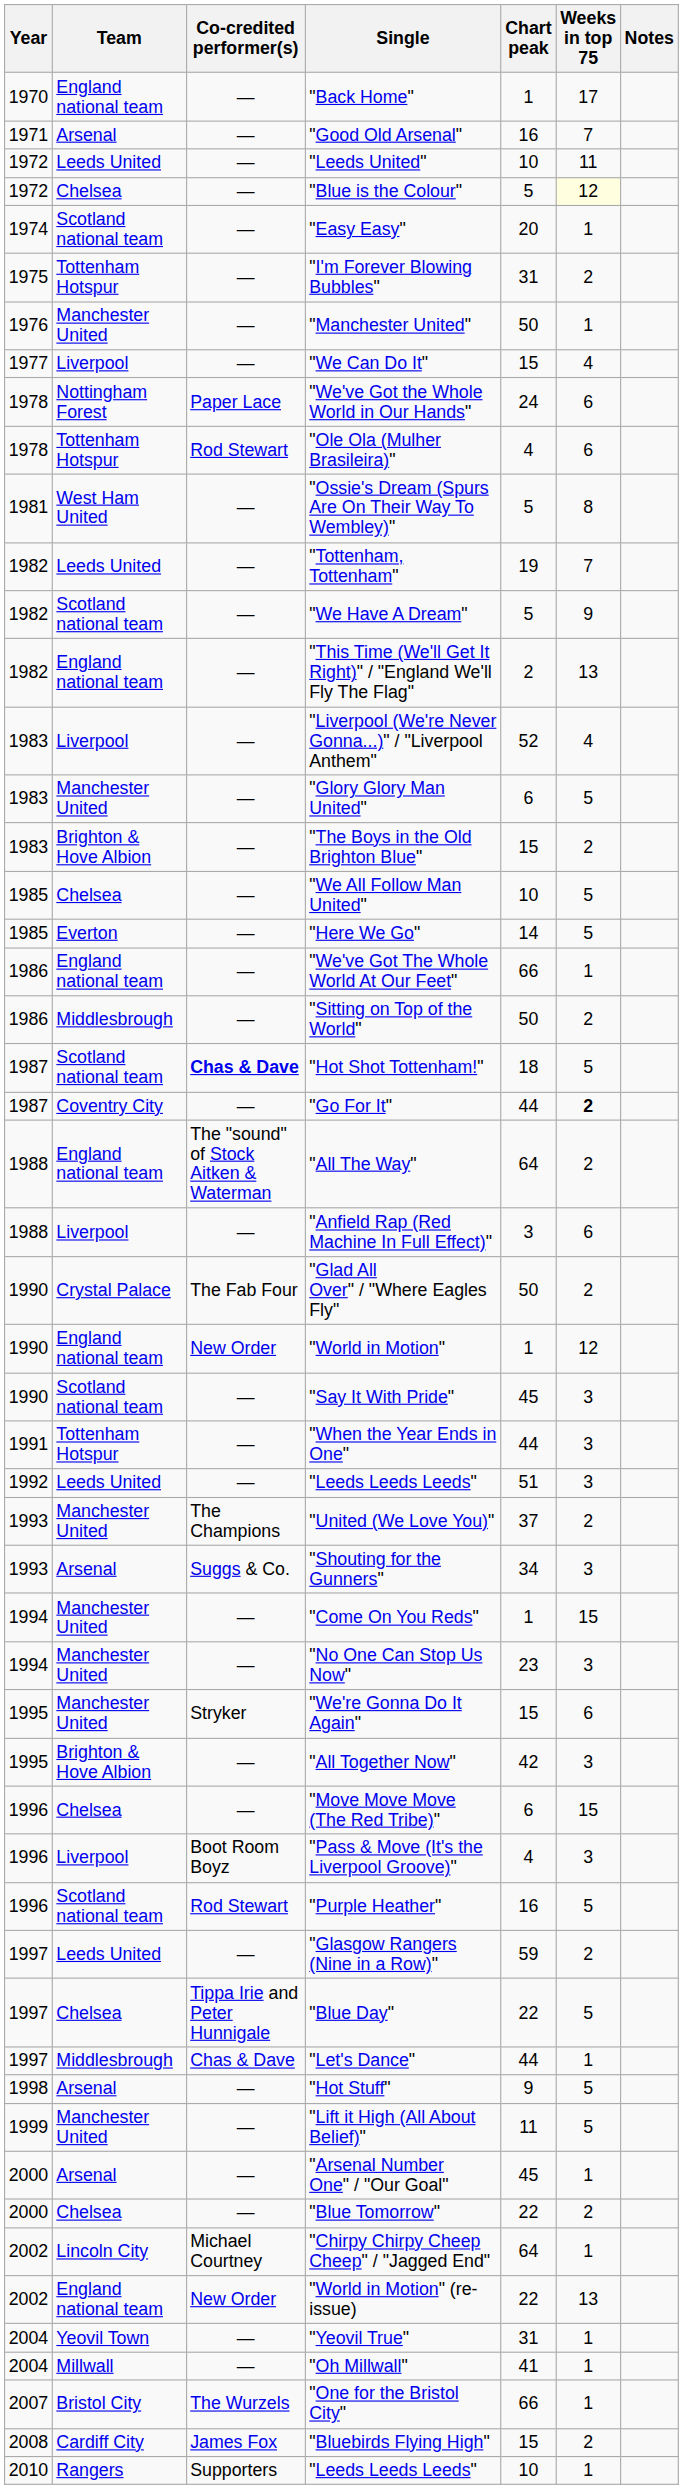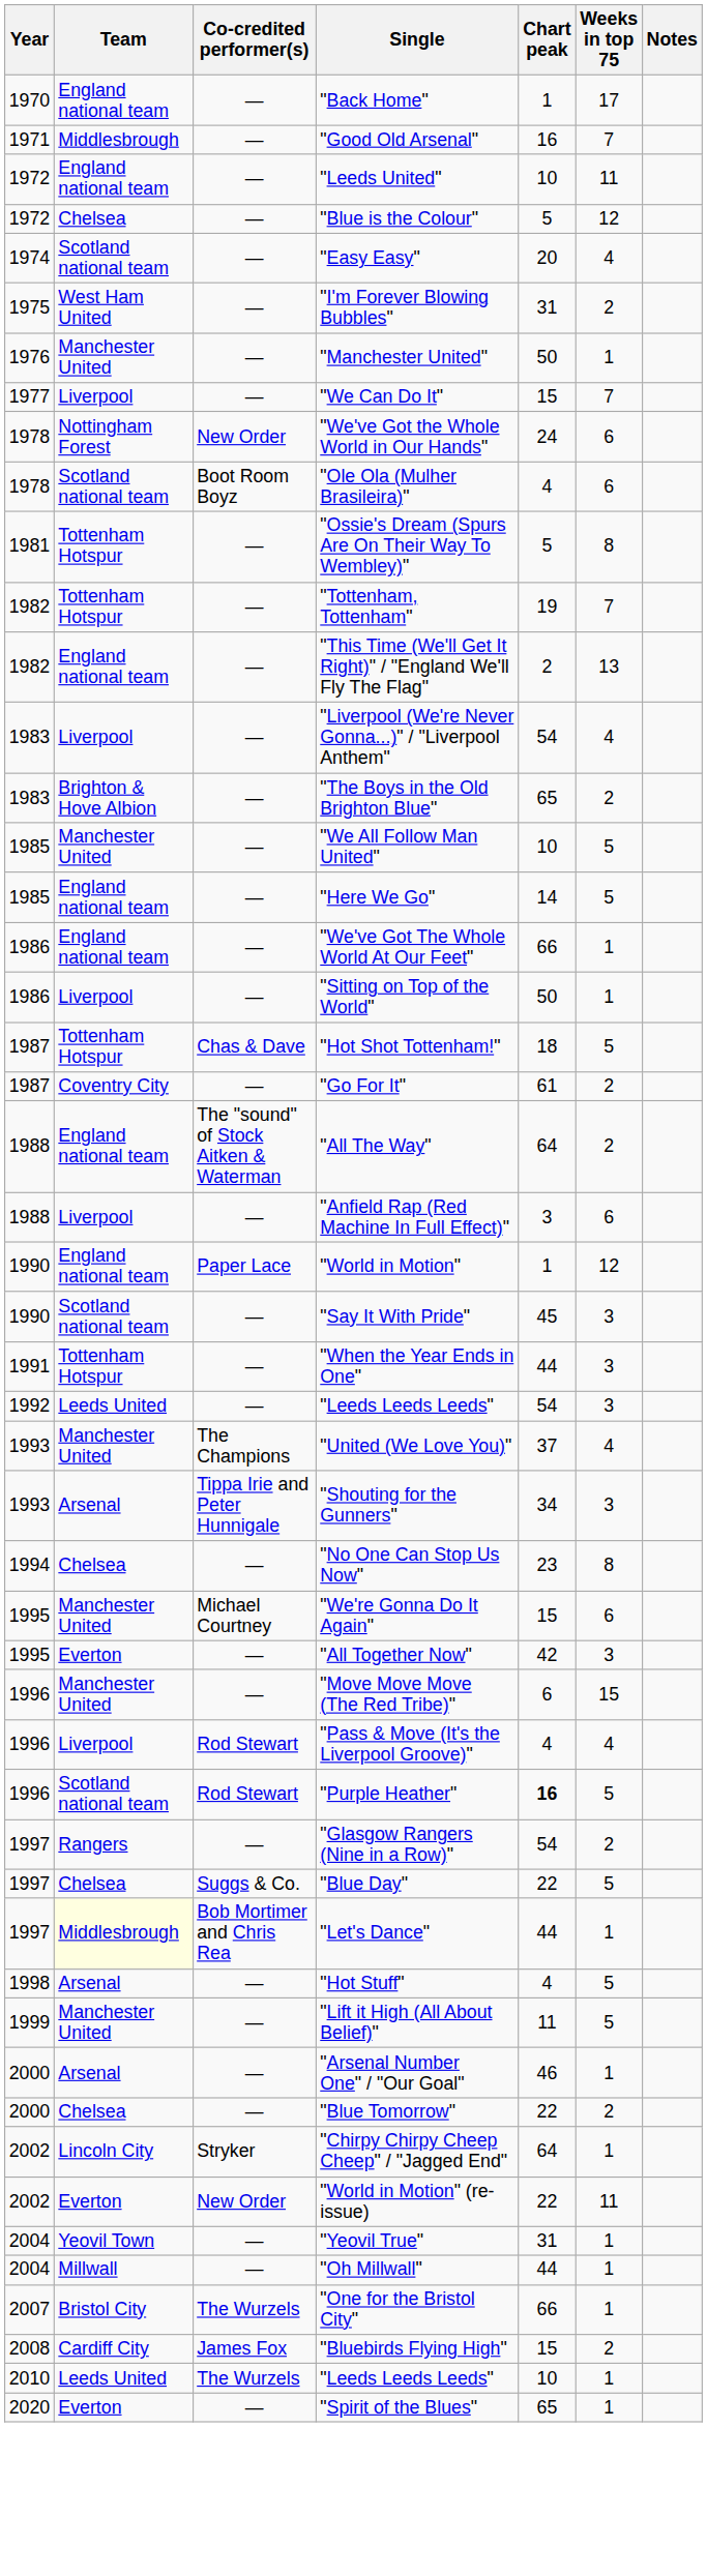"Good Old Arsenal" | Team: Arsenal -> Middlesbrough
"Leeds United" | Team: Leeds United -> England national team
"Blue is the Colour" | Weeks in top 75: lightyellow background -> no background
"Easy Easy" | Weeks in top 75: 1 -> 4
"I'm Forever Blowing Bubbles" | Team: Tottenham Hotspur -> West Ham United
"We Can Do It" | Weeks in top 75: 4 -> 7
"We've Got the Whole World in Our Hands" | Co-credited performer(s): Paper Lace -> New Order
"Ole Ola (Mulher Brasileira)" | Team: Tottenham Hotspur -> Scotland national team
"Ole Ola (Mulher Brasileira)" | Co-credited performer(s): Rod Stewart -> Boot Room Boyz
"Ossie's Dream (Spurs Are On Their Way To Wembley)" | Team: West Ham United -> Tottenham Hotspur
"Tottenham, Tottenham" | Team: Leeds United -> Tottenham Hotspur
- row: 1982 | Scotland national team | — | "We Have A Dream" | 5 | 9
"Liverpool (We're Never Gonna...)" / "Liverpool Anthem" | Chart peak: 52 -> 54
- row: 1983 | Manchester United | — | "Glory Glory Man United" | 6 | 5
"The Boys in the Old Brighton Blue" | Chart peak: 15 -> 65
"We All Follow Man United" | Team: Chelsea -> Manchester United
"Here We Go" | Team: Everton -> England national team
"Sitting on Top of the World" | Team: Middlesbrough -> Liverpool
"Sitting on Top of the World" | Weeks in top 75: 2 -> 1
"Hot Shot Tottenham!" | Team: Scotland national team -> Tottenham Hotspur
"Hot Shot Tottenham!" | Co-credited performer(s): bold -> normal
"Go For It" | Chart peak: 44 -> 61
"Go For It" | Weeks in top 75: bold -> normal
- row: 1990 | Crystal Palace | The Fab Four | "Glad All Over" / "Where Eagles Fly" | 50 | 2
"World in Motion" | Co-credited performer(s): New Order -> Paper Lace
1992 / "Leeds Leeds Leeds" | Chart peak: 51 -> 54
"United (We Love You)" | Weeks in top 75: 2 -> 4
"Shouting for the Gunners" | Co-credited performer(s): Suggs & Co. -> Tippa Irie and Peter Hunnigale
- row: 1994 | Manchester United | — | "Come On You Reds" | 1 | 15
"No One Can Stop Us Now" | Team: Manchester United -> Chelsea
"No One Can Stop Us Now" | Weeks in top 75: 3 -> 8
"We're Gonna Do It Again" | Co-credited performer(s): Stryker -> Michael Courtney
"All Together Now" | Team: Brighton & Hove Albion -> Everton
"Move Move Move (The Red Tribe)" | Team: Chelsea -> Manchester United
"Pass & Move (It's the Liverpool Groove)" | Co-credited performer(s): Boot Room Boyz -> Rod Stewart
"Pass & Move (It's the Liverpool Groove)" | Weeks in top 75: 3 -> 4
"Purple Heather" | Chart peak: normal -> bold
"Glasgow Rangers (Nine in a Row)" | Team: Leeds United -> Rangers
"Glasgow Rangers (Nine in a Row)" | Chart peak: 59 -> 54
"Blue Day" | Co-credited performer(s): Tippa Irie and Peter Hunnigale -> Suggs & Co.
"Let's Dance" | Team: no background -> lightyellow background
"Let's Dance" | Co-credited performer(s): Chas & Dave -> Bob Mortimer and Chris Rea
"Hot Stuff" | Chart peak: 9 -> 4
"Arsenal Number One" / "Our Goal" | Chart peak: 45 -> 46
"Chirpy Chirpy Cheep Cheep" / "Jagged End" | Co-credited performer(s): Michael Courtney -> Stryker
"World in Motion" (re-issue) | Team: England national team -> Everton
"World in Motion" (re-issue) | Weeks in top 75: 13 -> 11
"Oh Millwall" | Chart peak: 41 -> 44
2010 / "Leeds Leeds Leeds" | Team: Rangers -> Leeds United
2010 / "Leeds Leeds Leeds" | Co-credited performer(s): Supporters -> The Wurzels
+ row: 2020 | Everton | — | "Spirit of the Blues" | 65 | 1
